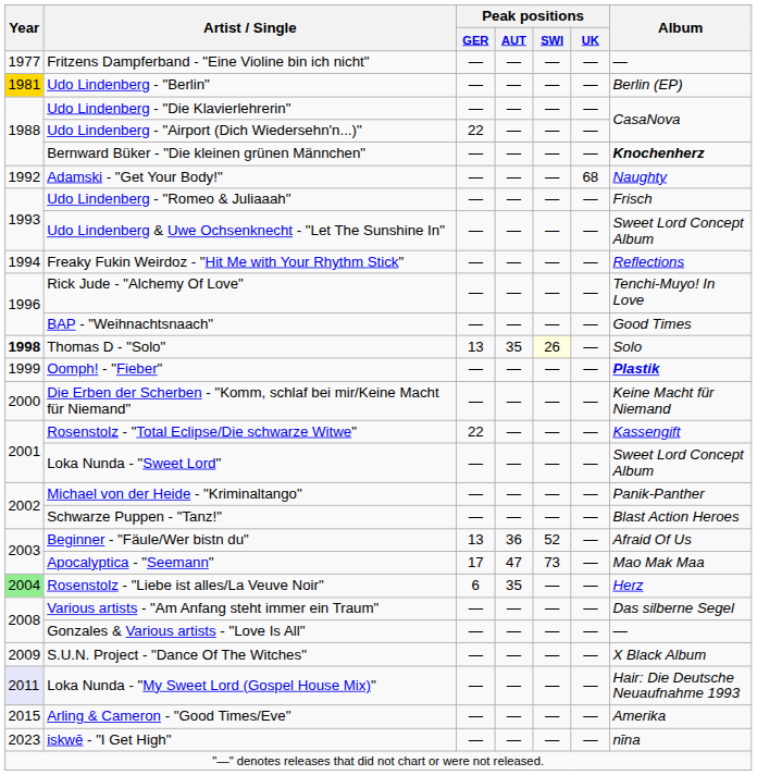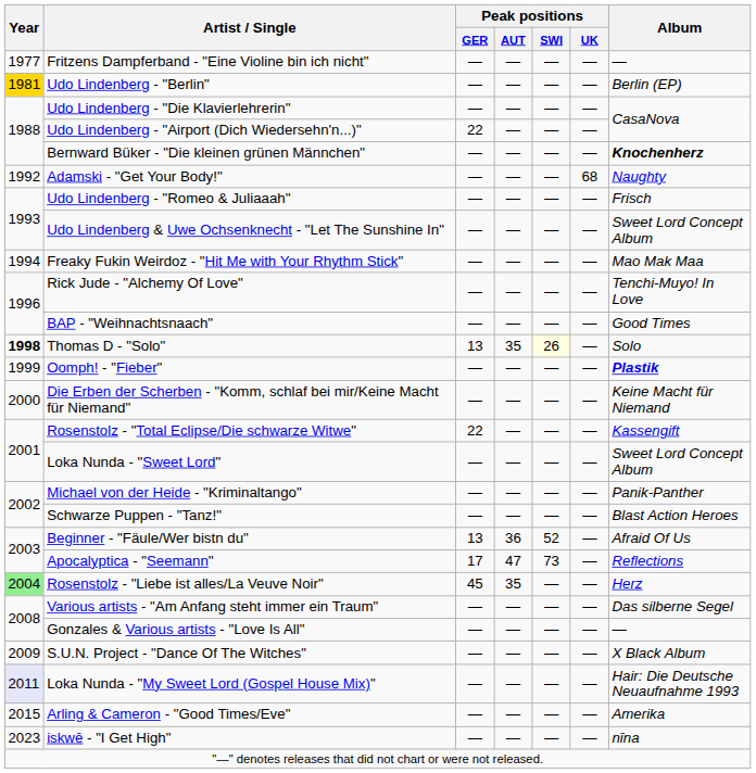Freaky Fukin Weirdoz - "Hit Me with Your Rhythm Stick" | Album: Reflections -> Mao Mak Maa
Apocalyptica - "Seemann" | Album: Mao Mak Maa -> Reflections
Rosenstolz - "Liebe ist alles/La Veuve Noir" | Peak positions / GER: 6 -> 45
